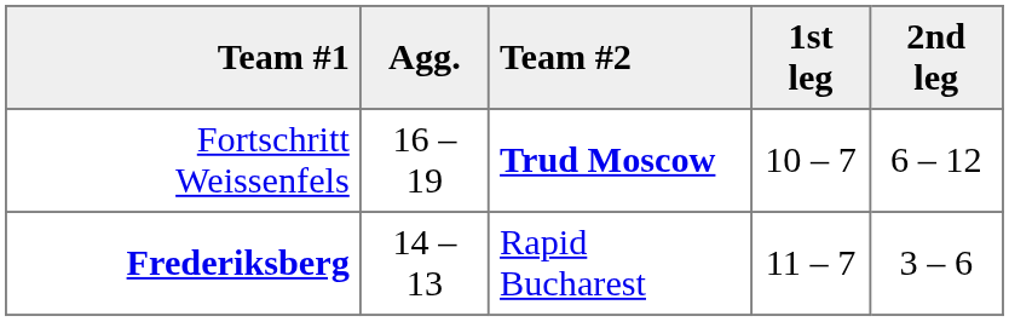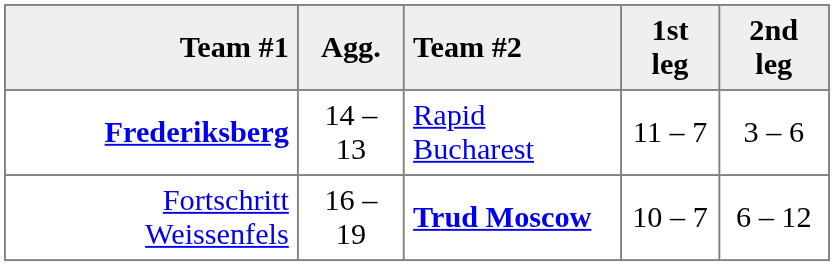rows swapped: Fortschritt Weissenfels <-> Frederiksberg
